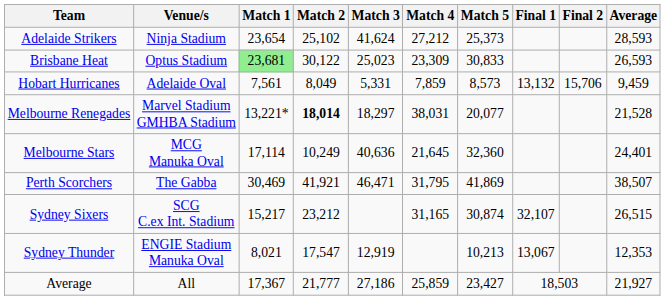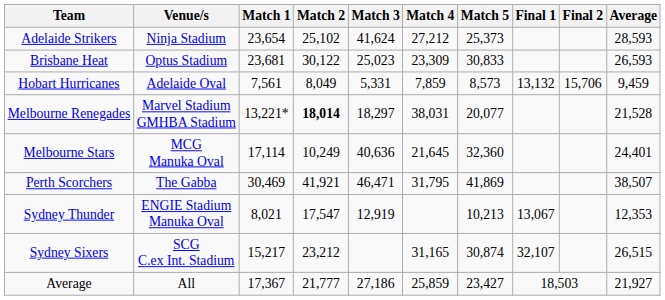Brisbane Heat | Match 1: lightgreen background -> no background
rows swapped: Sydney Sixers <-> Sydney Thunder
